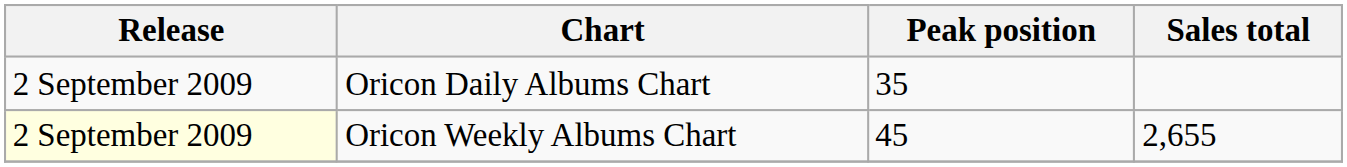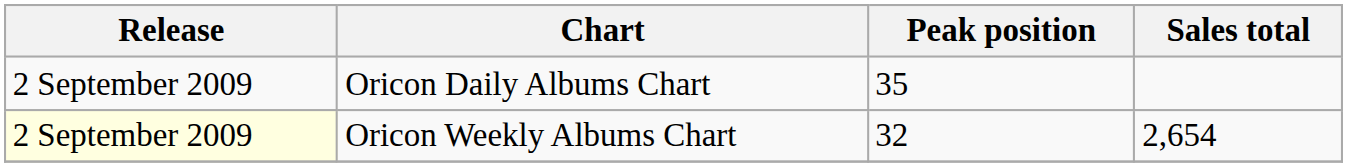Oricon Weekly Albums Chart | Peak position: 45 -> 32
Oricon Weekly Albums Chart | Sales total: 2,655 -> 2,654
